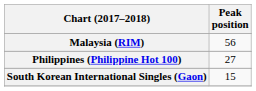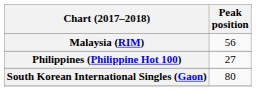South Korean International Singles (Gaon) | Peak position: 15 -> 80
